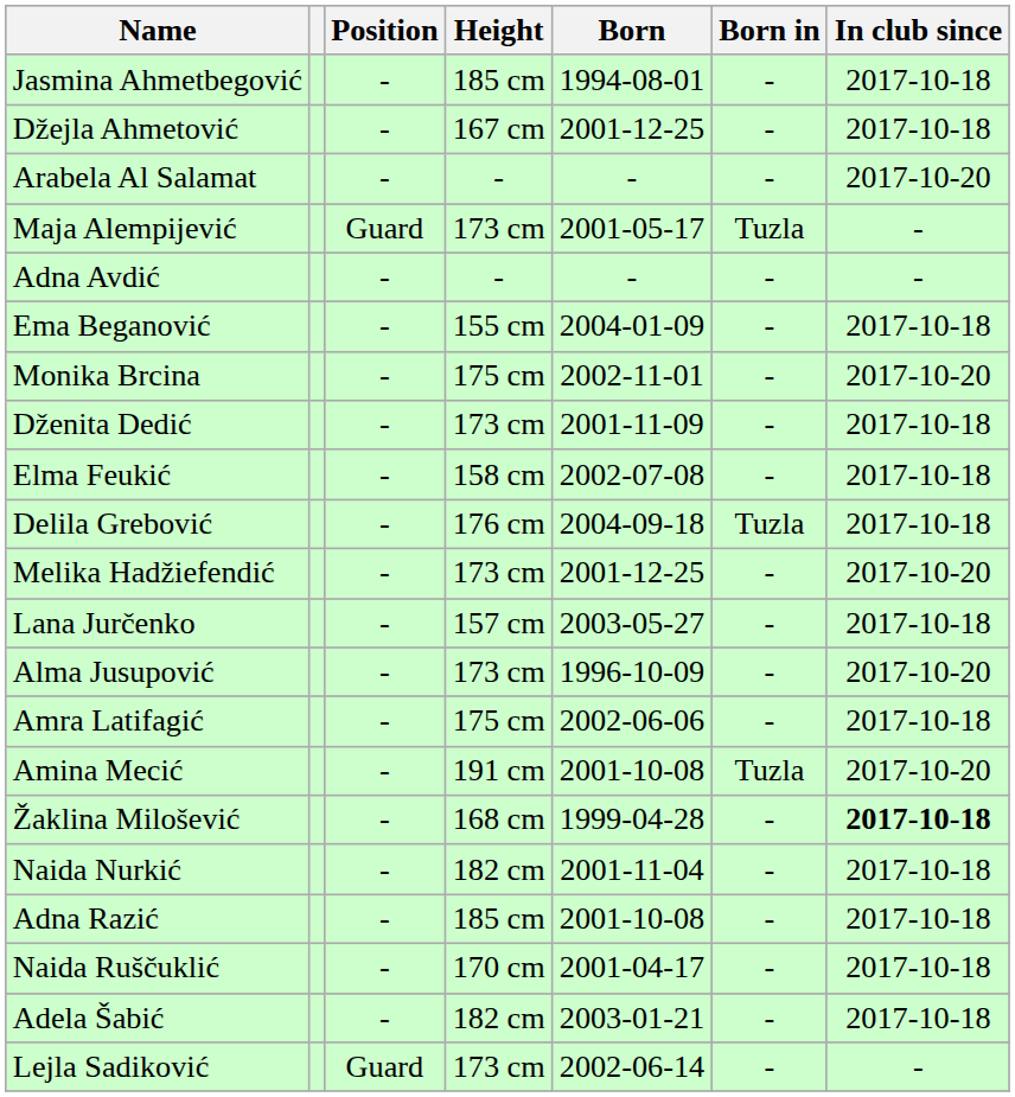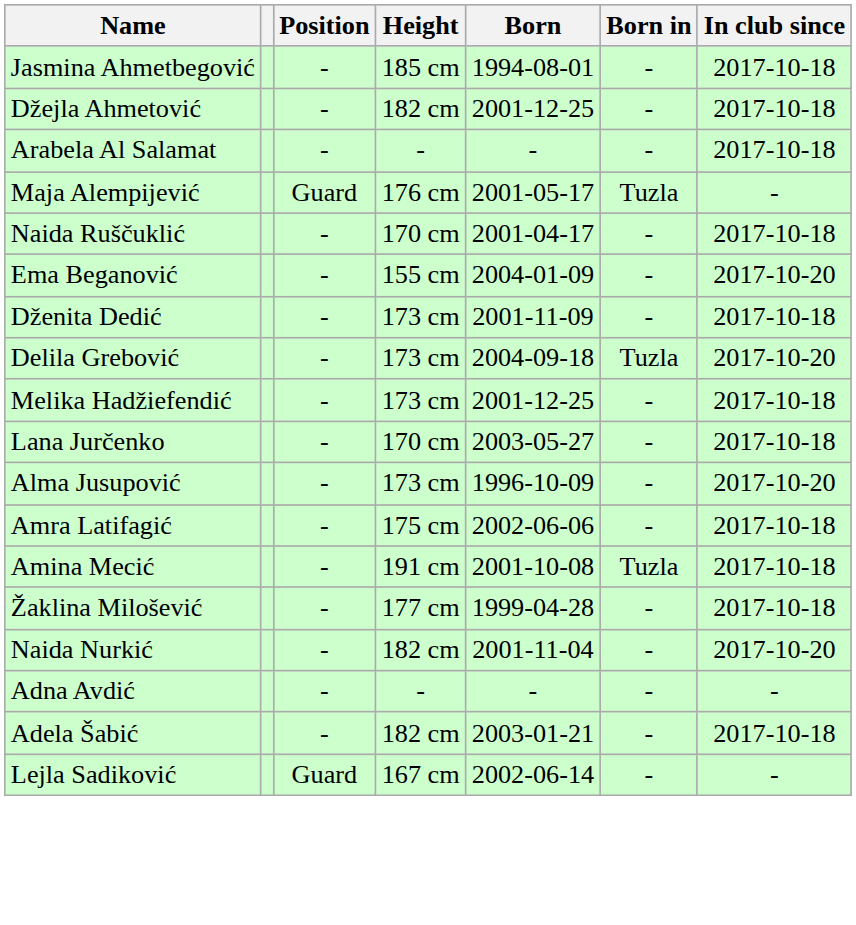Džejla Ahmetović | Height: 167 cm -> 182 cm
Arabela Al Salamat | In club since: 2017-10-20 -> 2017-10-18
Maja Alempijević | Height: 173 cm -> 176 cm
rows swapped: Adna Avdić <-> Naida Ruščuklić
Ema Beganović | In club since: 2017-10-18 -> 2017-10-20
- row: Monika Brcina | - | 175 cm | 2002-11-01 | - | 2017-10-20
- row: Elma Feukić | - | 158 cm | 2002-07-08 | - | 2017-10-18
Delila Grebović | Height: 176 cm -> 173 cm
Delila Grebović | In club since: 2017-10-18 -> 2017-10-20
Melika Hadžiefendić | In club since: 2017-10-20 -> 2017-10-18
Lana Jurčenko | Height: 157 cm -> 170 cm
Amina Mecić | In club since: 2017-10-20 -> 2017-10-18
Žaklina Milošević | Height: 168 cm -> 177 cm
Žaklina Milošević | In club since: bold -> normal
Naida Nurkić | In club since: 2017-10-18 -> 2017-10-20
- row: Adna Razić | - | 185 cm | 2001-10-08 | - | 2017-10-18
Lejla Sadiković | Height: 173 cm -> 167 cm
